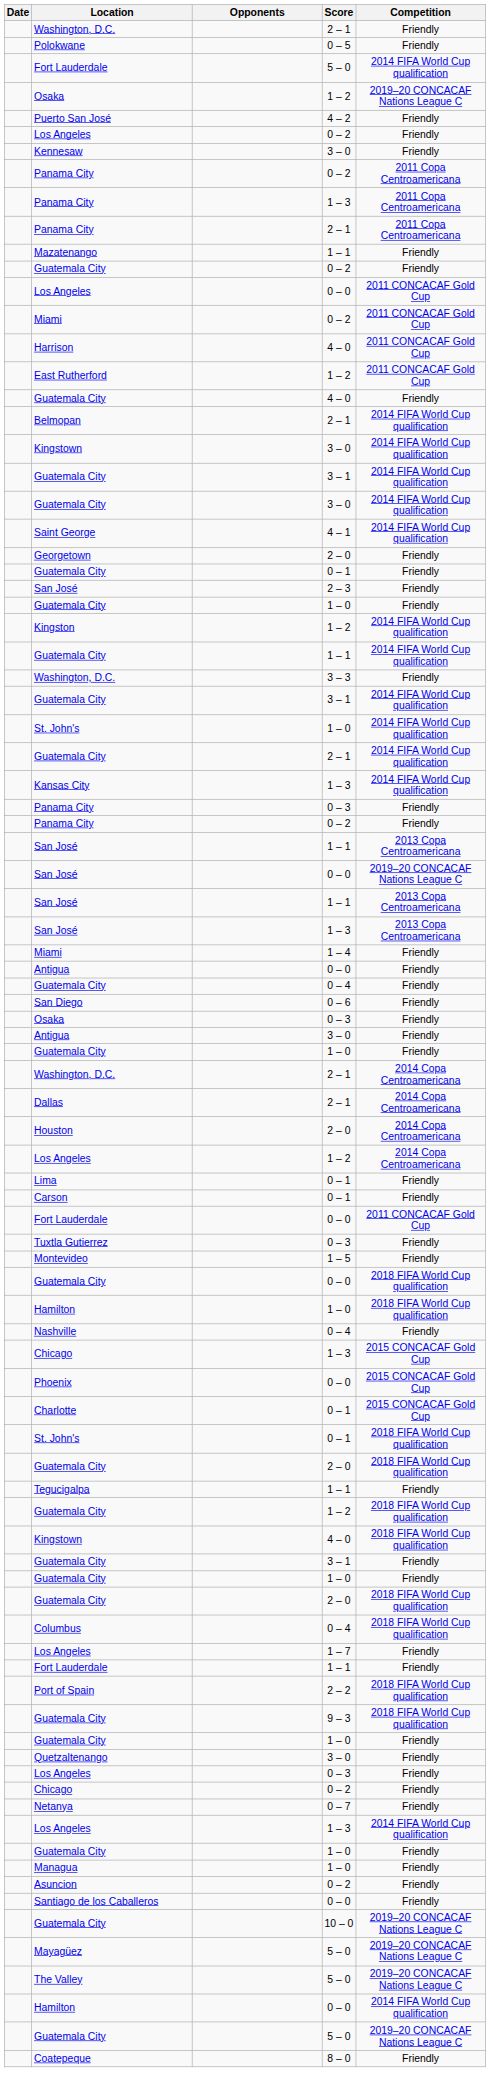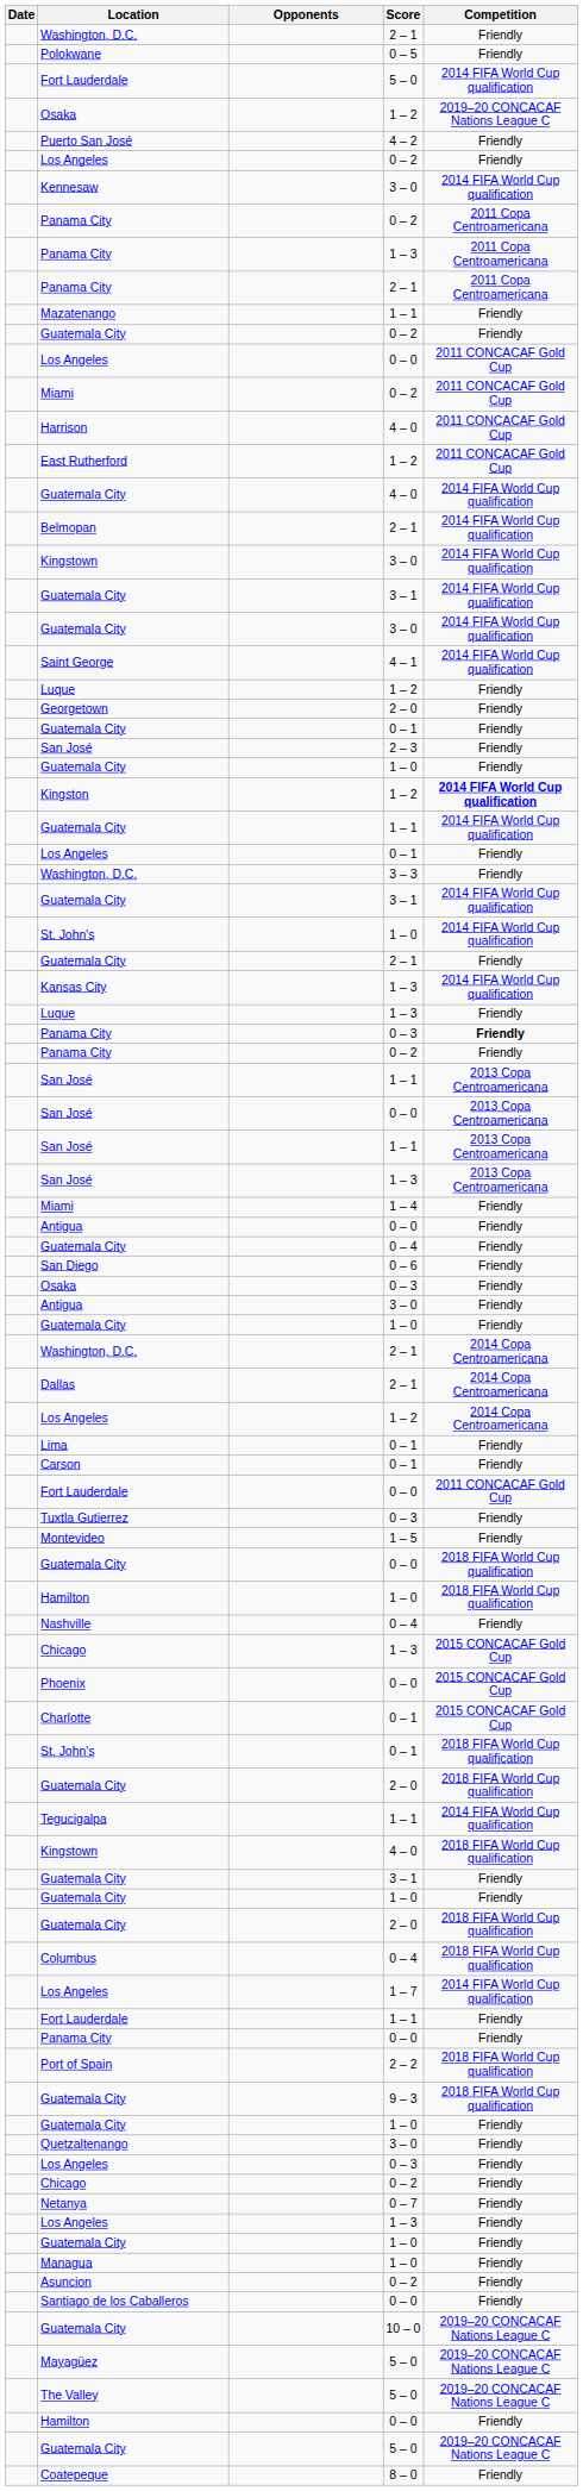Kennesaw | Competition: Friendly -> 2014 FIFA World Cup qualification
Guatemala City / 4 – 0 | Competition: Friendly -> 2014 FIFA World Cup qualification
+ row: Luque | 1 – 2 | Friendly
Kingston | Competition: normal -> bold
+ row: Los Angeles | 0 – 1 | Friendly
Guatemala City / 2 – 1 | Competition: 2014 FIFA World Cup qualification -> Friendly
+ row: Luque | 1 – 3 | Friendly
Panama City / 0 – 3 | Competition: normal -> bold
San José / 0 – 0 | Competition: 2019–20 CONCACAF Nations League C -> 2013 Copa Centroamericana
- row: Houston | 2 – 0 | 2014 Copa Centroamericana
Tegucigalpa | Competition: Friendly -> 2014 FIFA World Cup qualification
- row: Guatemala City | 1 – 2 | 2018 FIFA World Cup qualification
Los Angeles / 1 – 7 | Competition: Friendly -> 2014 FIFA World Cup qualification
+ row: Panama City | 0 – 0 | Friendly
Los Angeles / 1 – 3 | Competition: 2014 FIFA World Cup qualification -> Friendly
Hamilton / 0 – 0 | Competition: 2014 FIFA World Cup qualification -> Friendly
